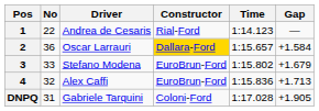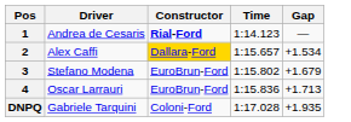- column: No | 22 | 36 | 33 | 32 | 31
1 | Constructor: normal -> bold
2 | Driver: Oscar Larrauri -> Alex Caffi
2 | Gap: +1.584 -> +1.534
4 | Driver: Alex Caffi -> Oscar Larrauri
DNPQ | Gap: +1.905 -> +1.935
